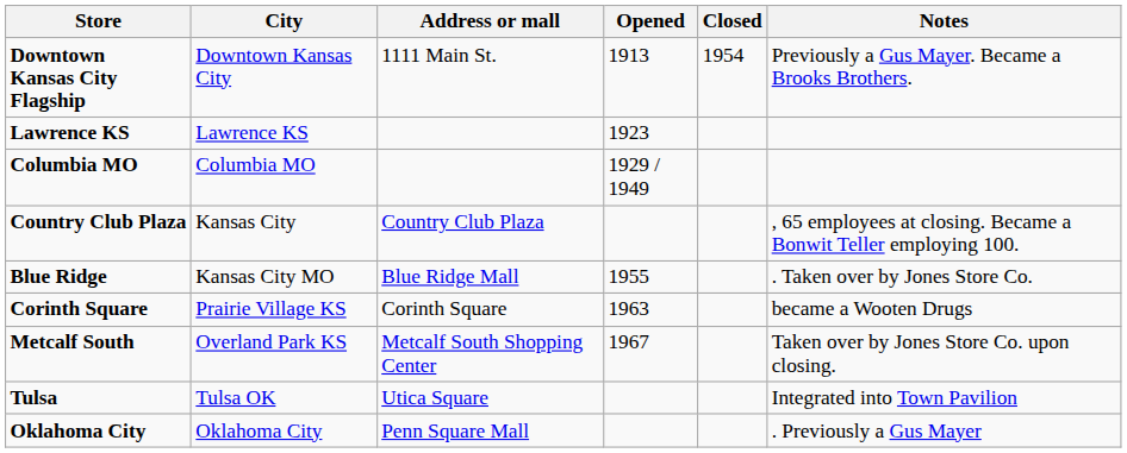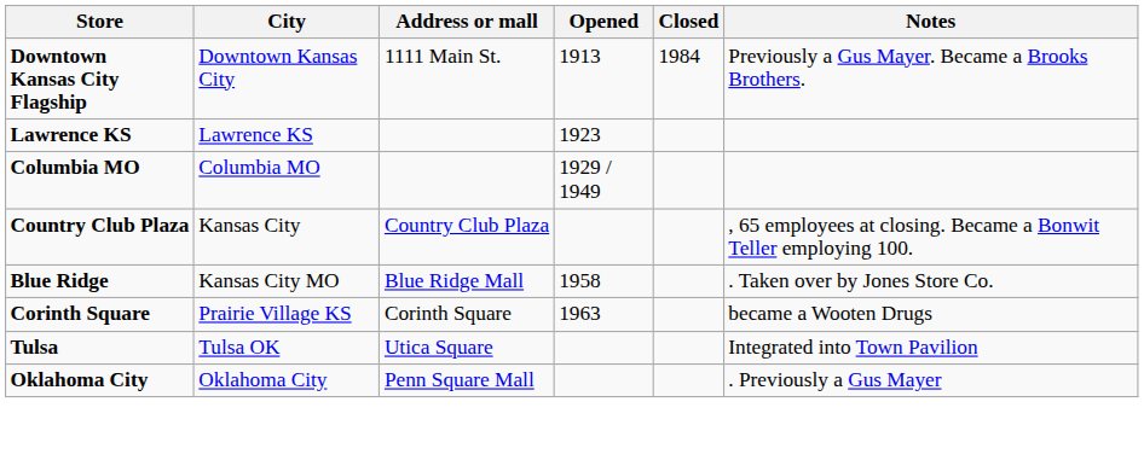Downtown Kansas City Flagship | Closed: 1954 -> 1984
Blue Ridge | Opened: 1955 -> 1958
- row: Metcalf South | Overland Park KS | Metcalf South Shopping Center | 1967 | Taken over by Jones Store Co. upon closing.
